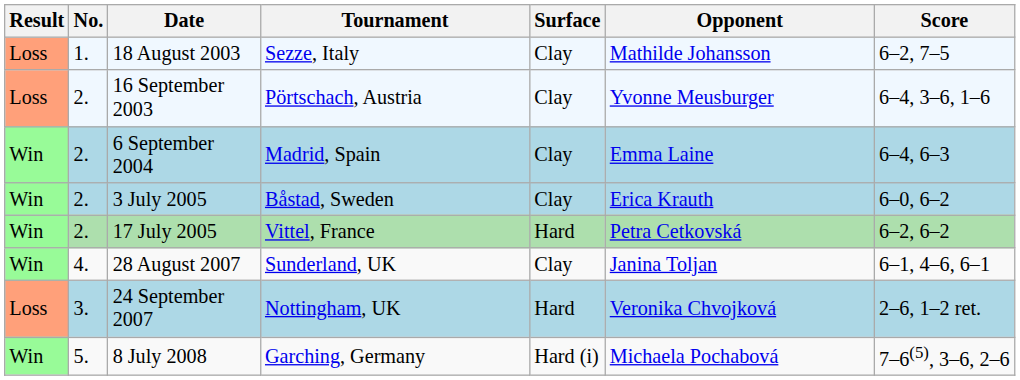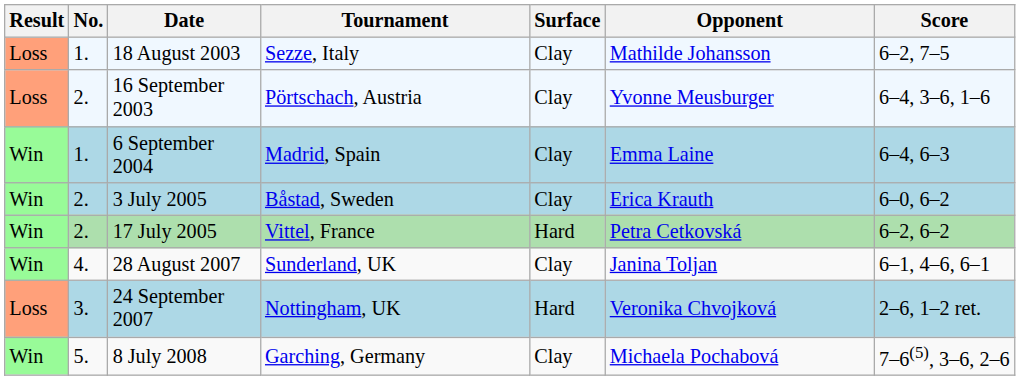6 September 2004 | No.: 2. -> 1.
8 July 2008 | Surface: Hard (i) -> Clay
